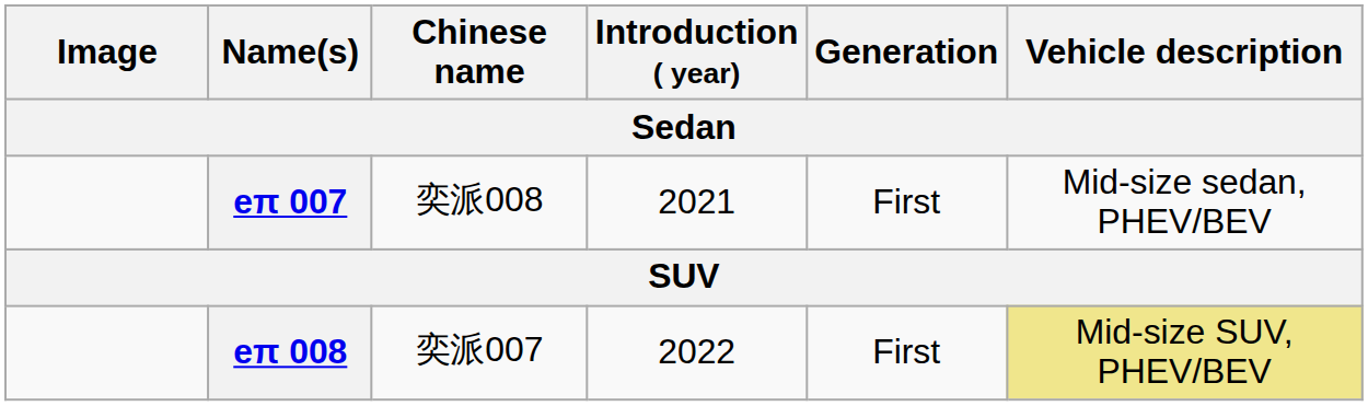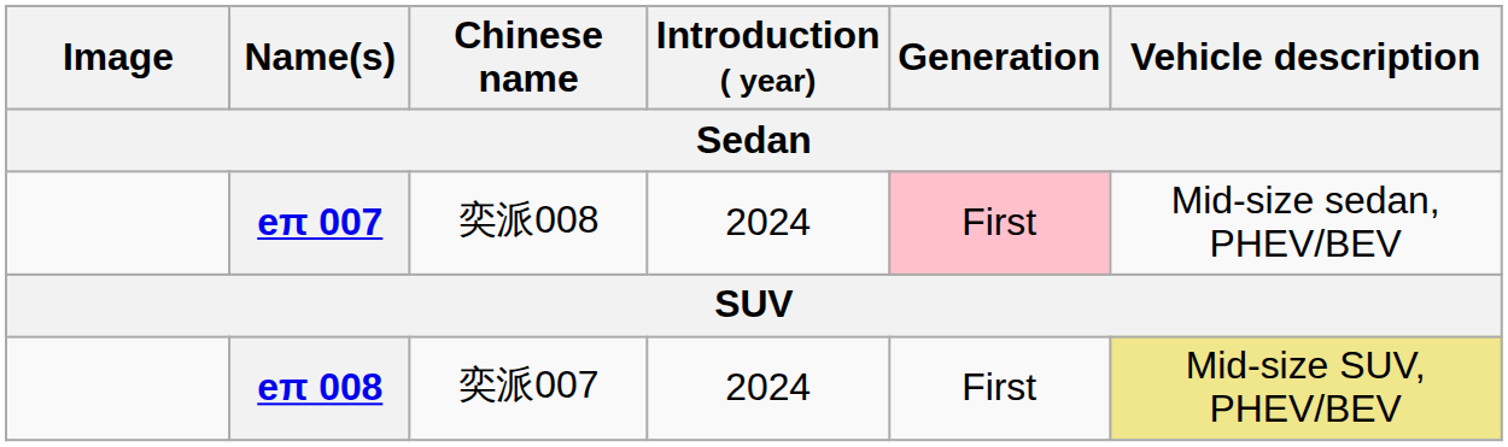eπ 007 | Introduction ( year): 2021 -> 2024
eπ 007 | Generation: no background -> pink background
eπ 008 | Introduction ( year): 2022 -> 2024
